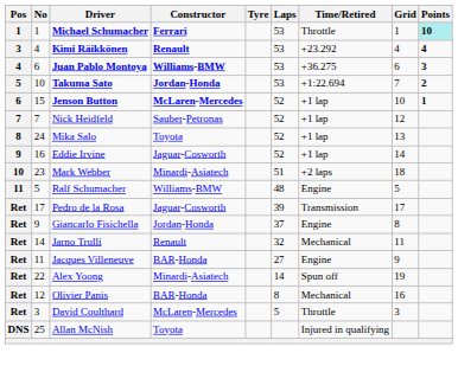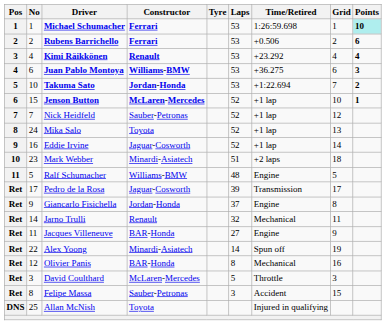Michael Schumacher | Time/Retired: Throttle -> 1:26:59.698
+ row: 2 | 2 | Rubens Barrichello | Ferrari | 53 | +0.506 | 2 | 6
+ row: Ret | 8 | Felipe Massa | Sauber-Petronas | 3 | Accident | 15
